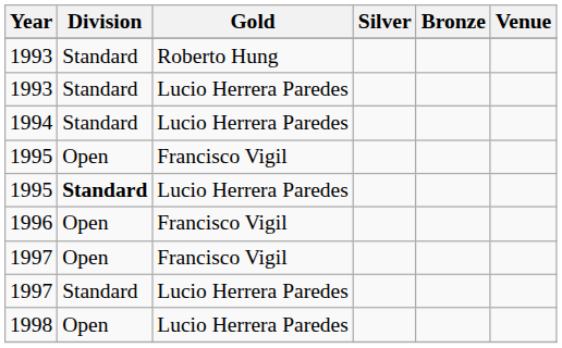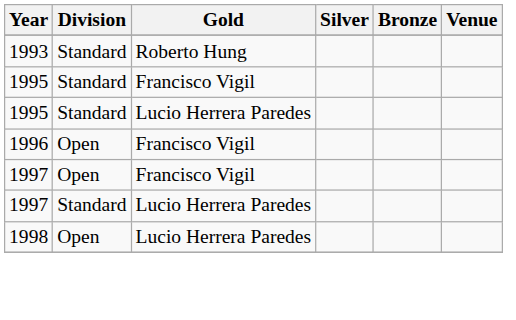- row: 1993 | Standard | Lucio Herrera Paredes
- row: 1994 | Standard | Lucio Herrera Paredes
1995 / Francisco Vigil | Division: Open -> Standard
1995 / Lucio Herrera Paredes | Division: bold -> normal
